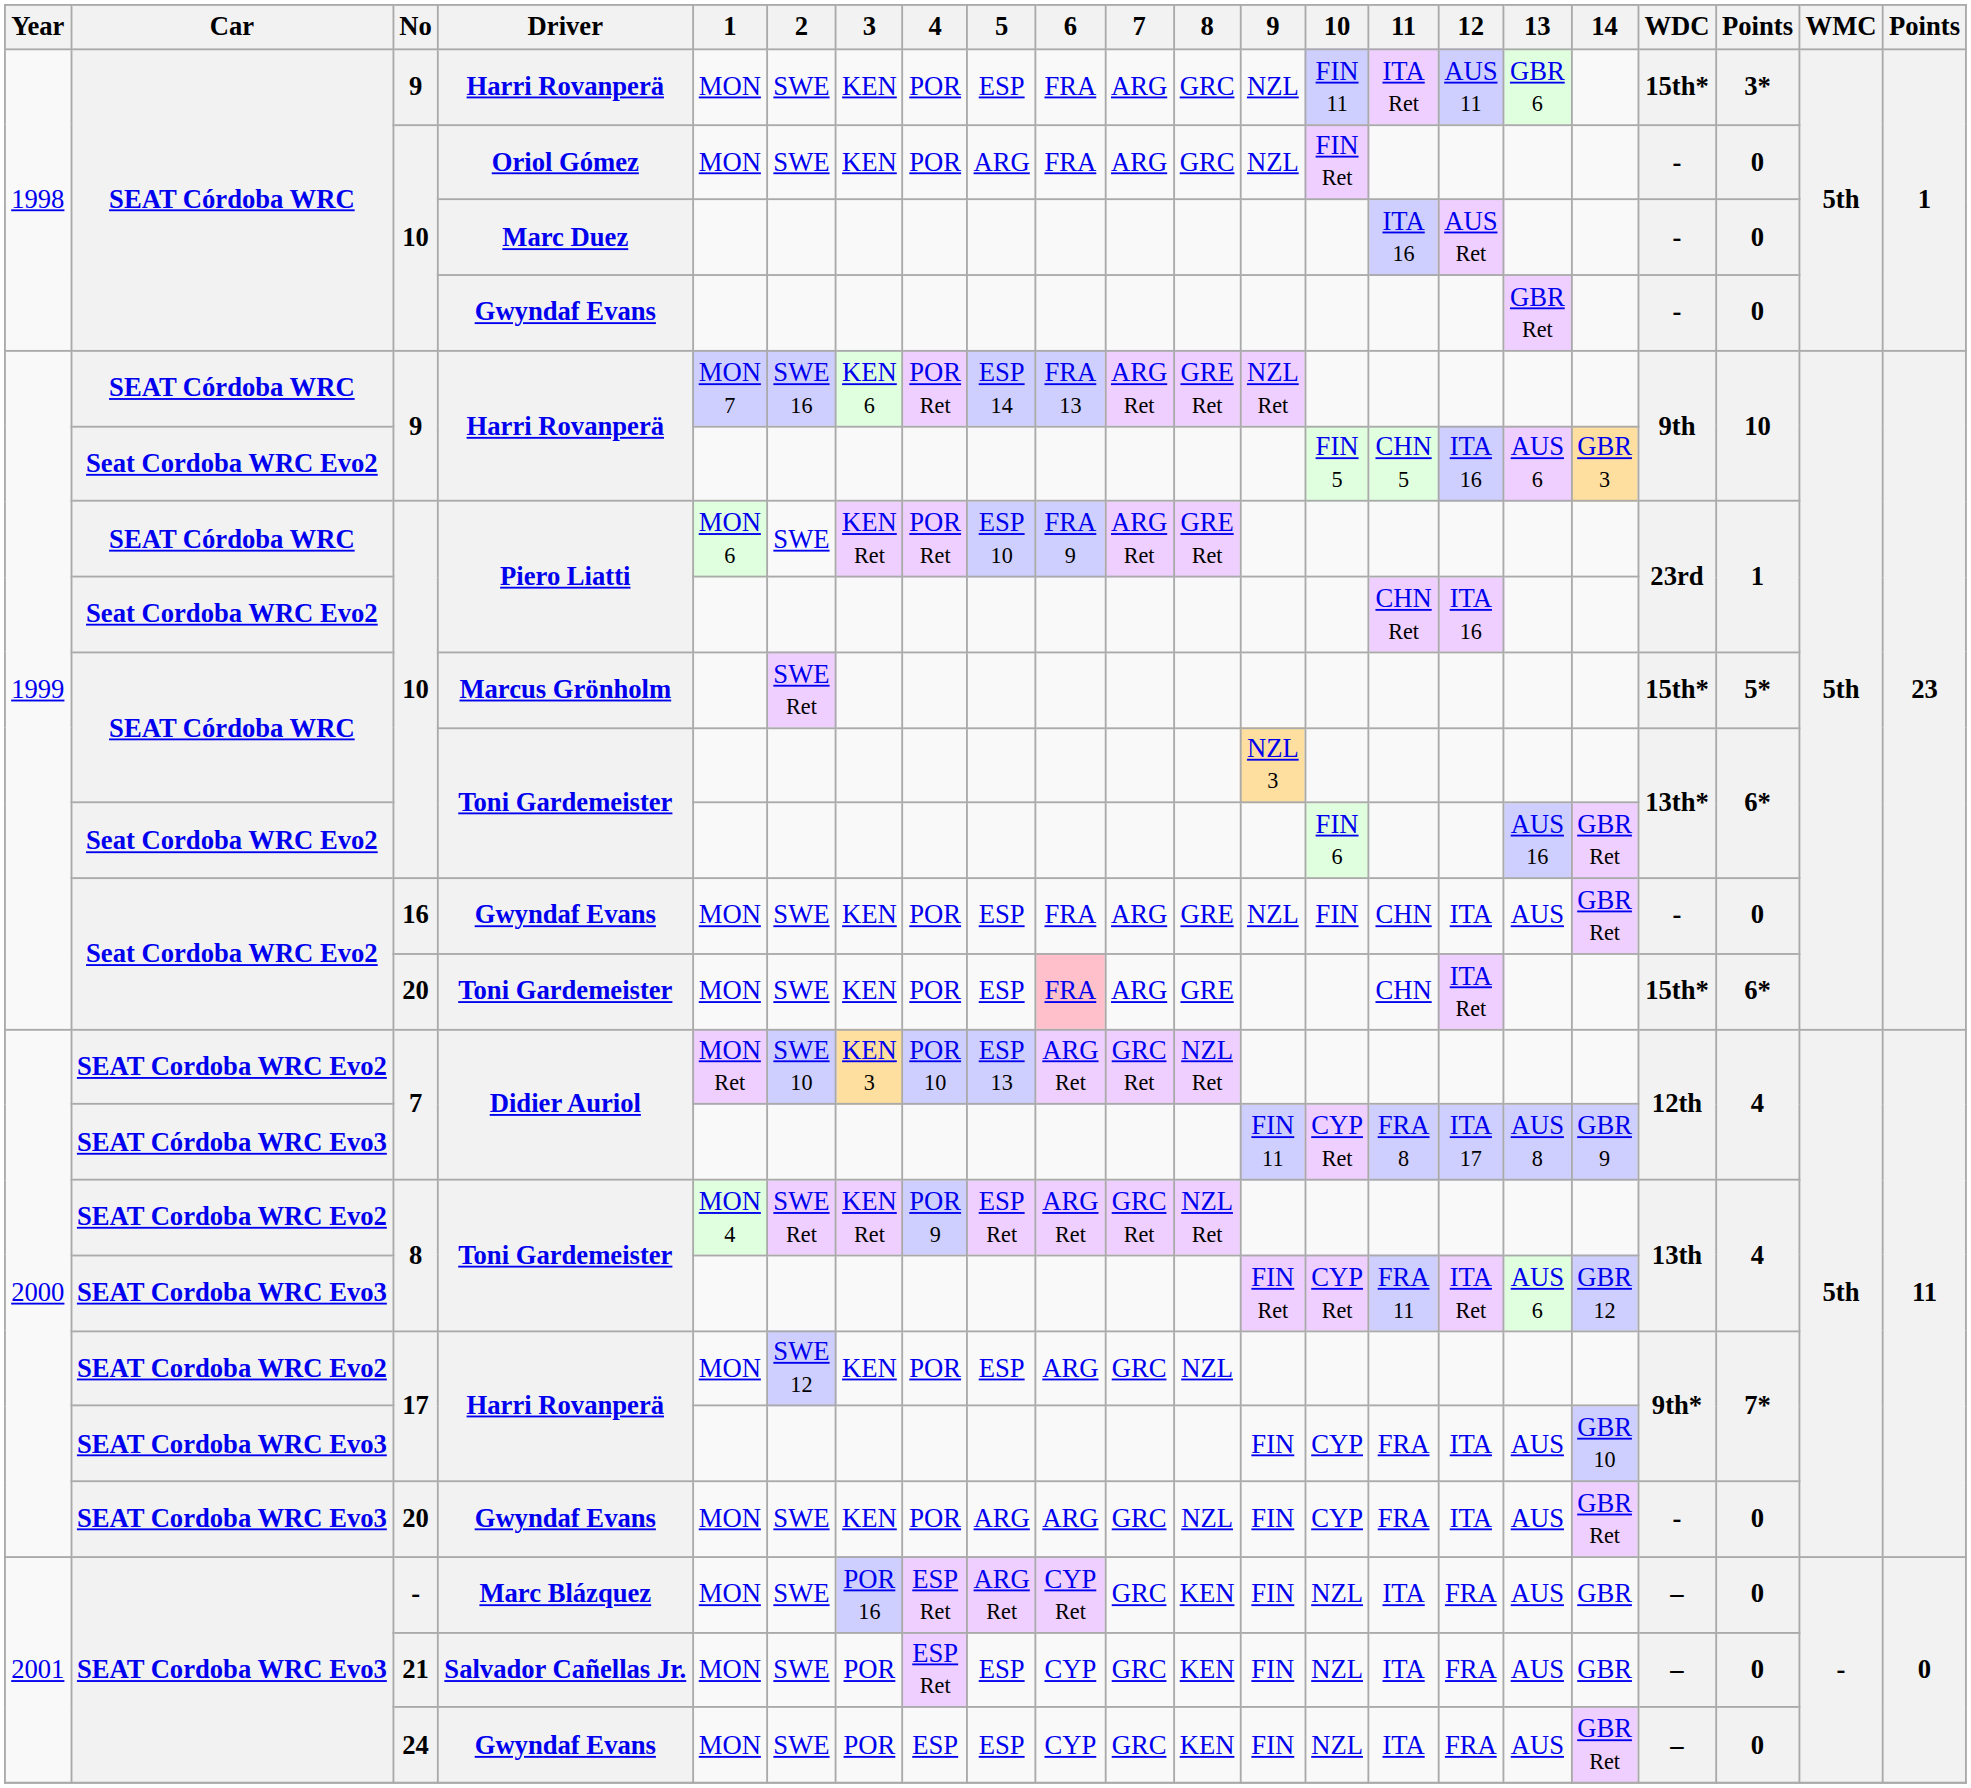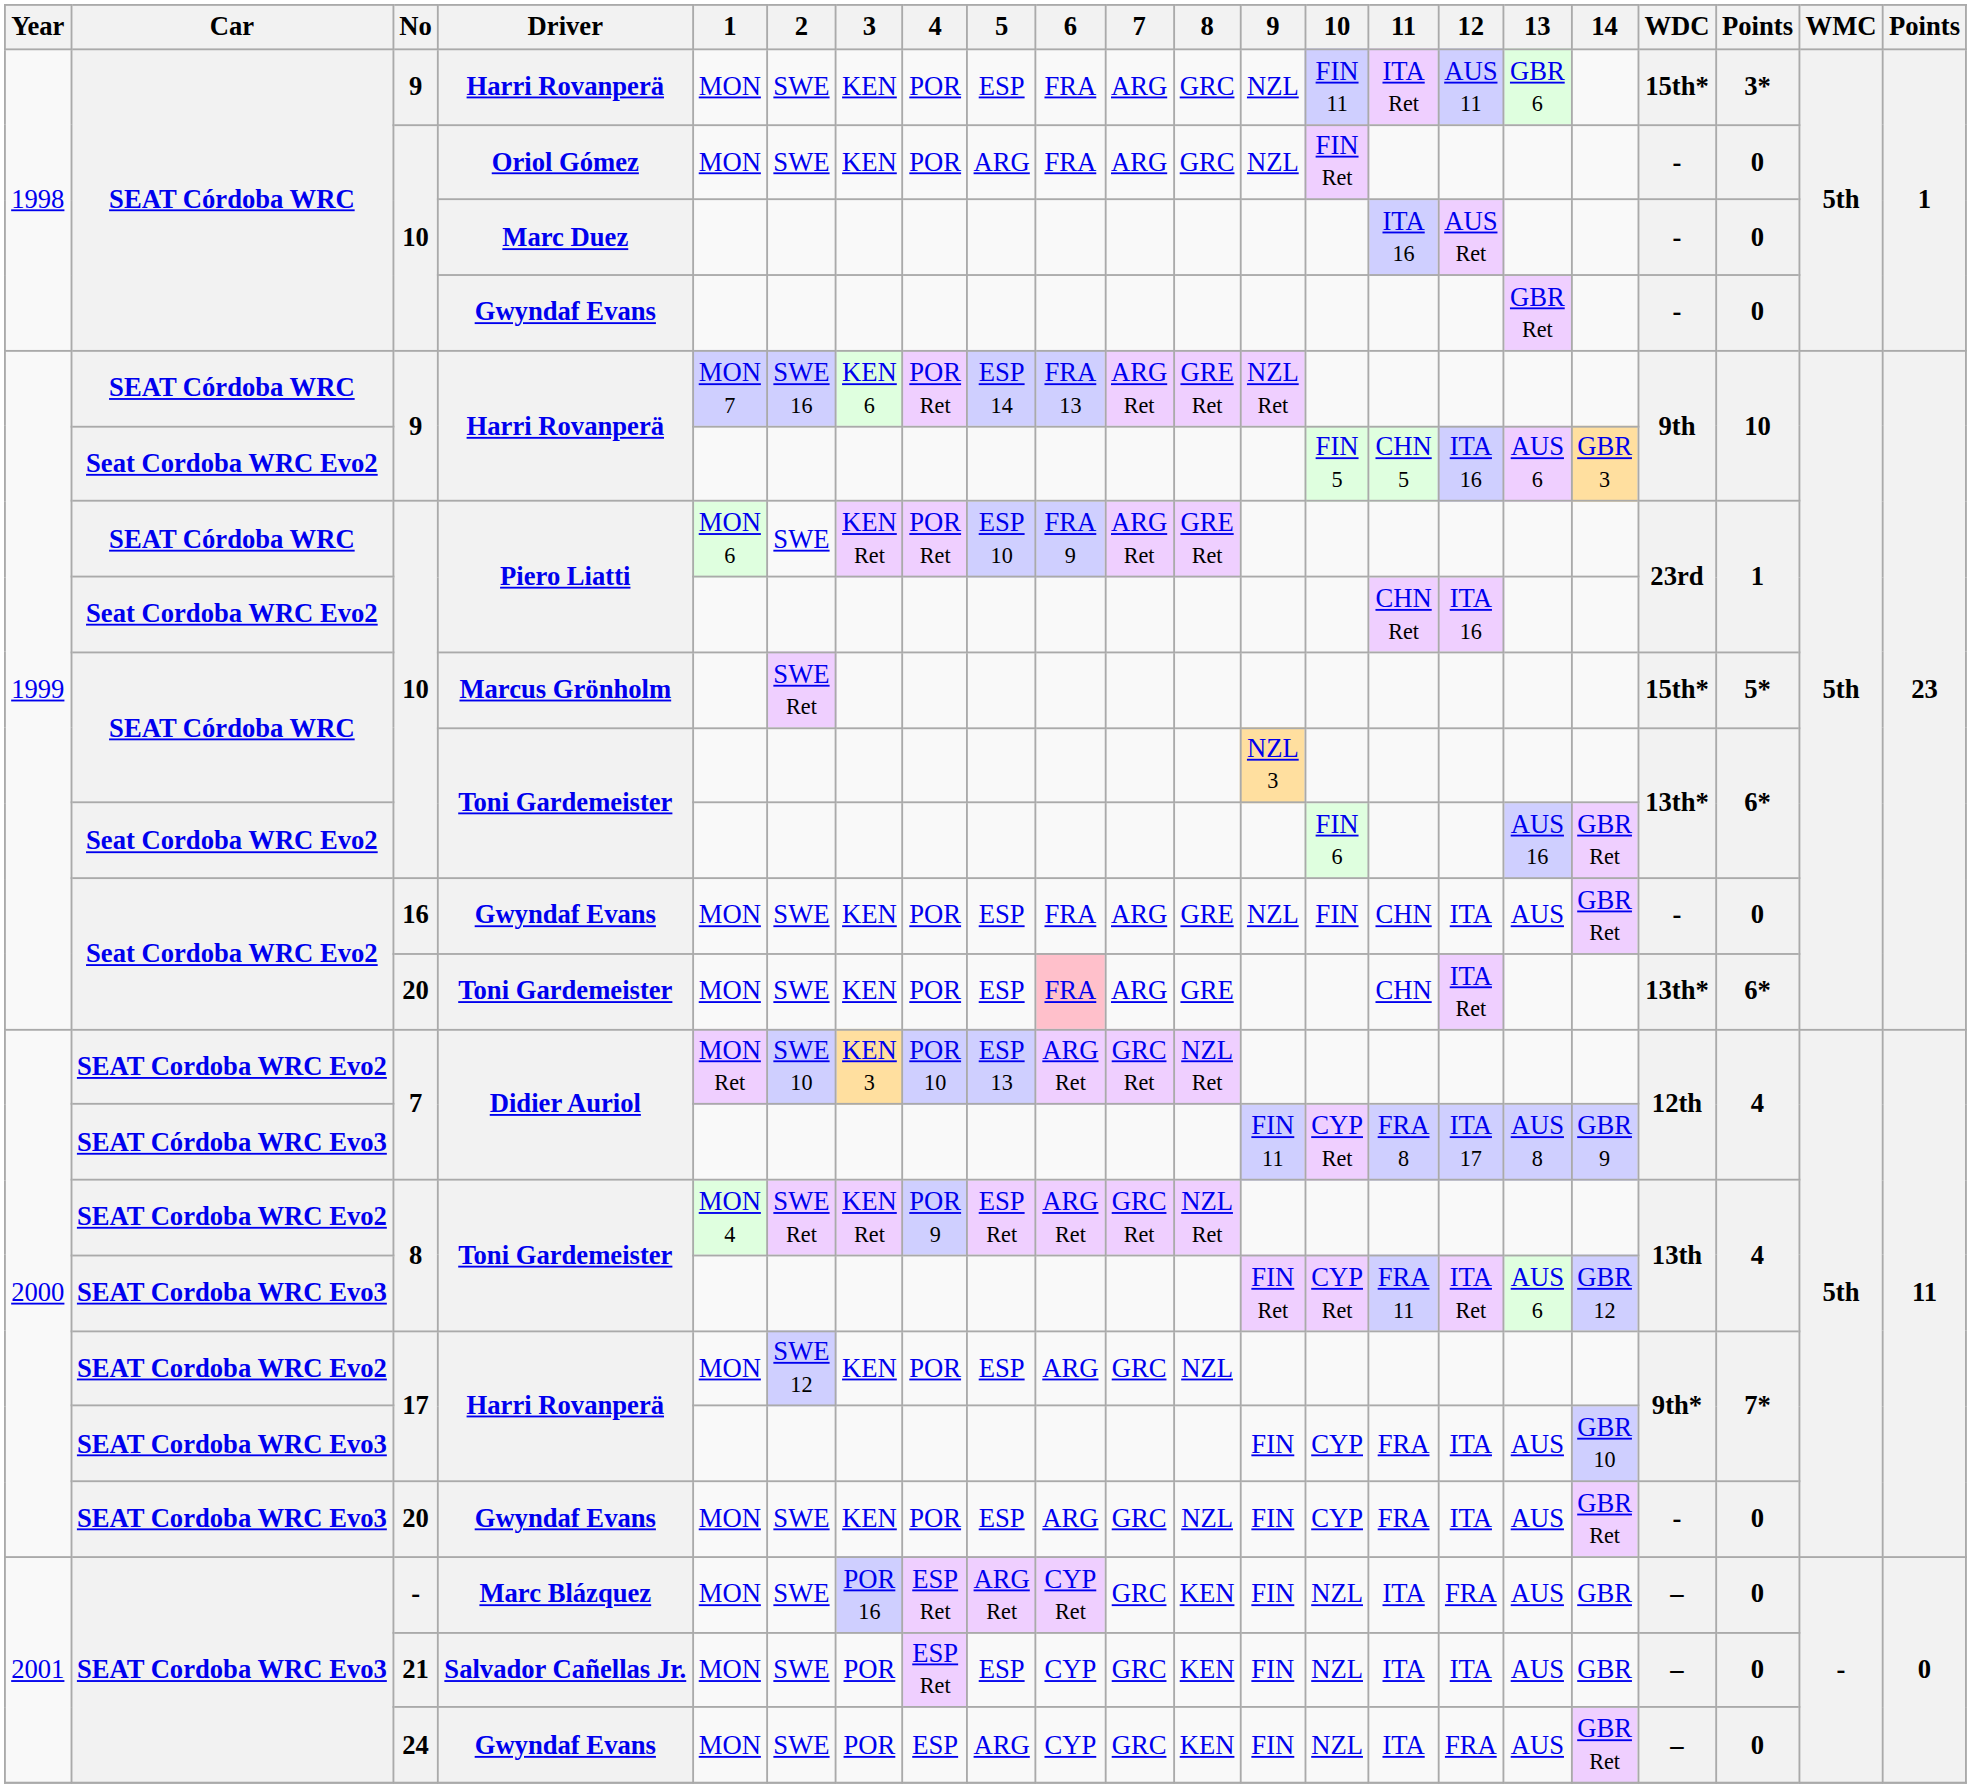20 / Toni Gardemeister | WDC: 15th* -> 13th*
20 / Gwyndaf Evans | 5: ARG -> ESP
21 | 12: FRA -> ITA
24 | 5: ESP -> ARG
